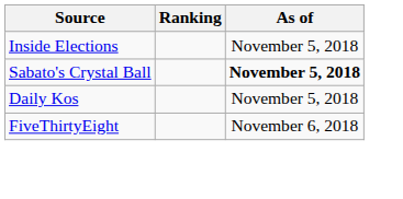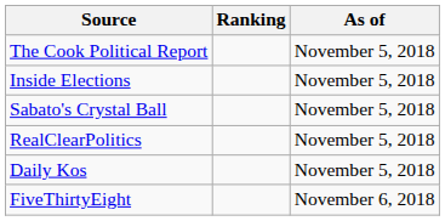+ row: The Cook Political Report | November 5, 2018
Sabato's Crystal Ball | As of: bold -> normal
+ row: RealClearPolitics | November 5, 2018
